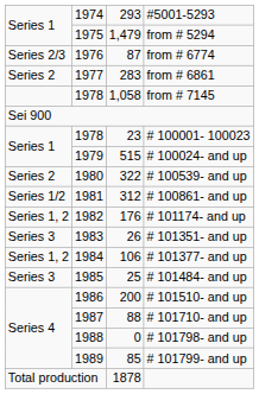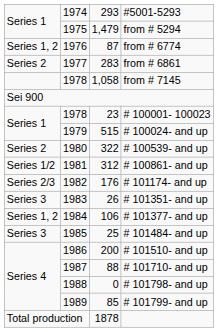from # 6774 | column 1: Series 2/3 -> Series 1, 2
# 101174- and up | column 1: Series 1, 2 -> Series 2/3
